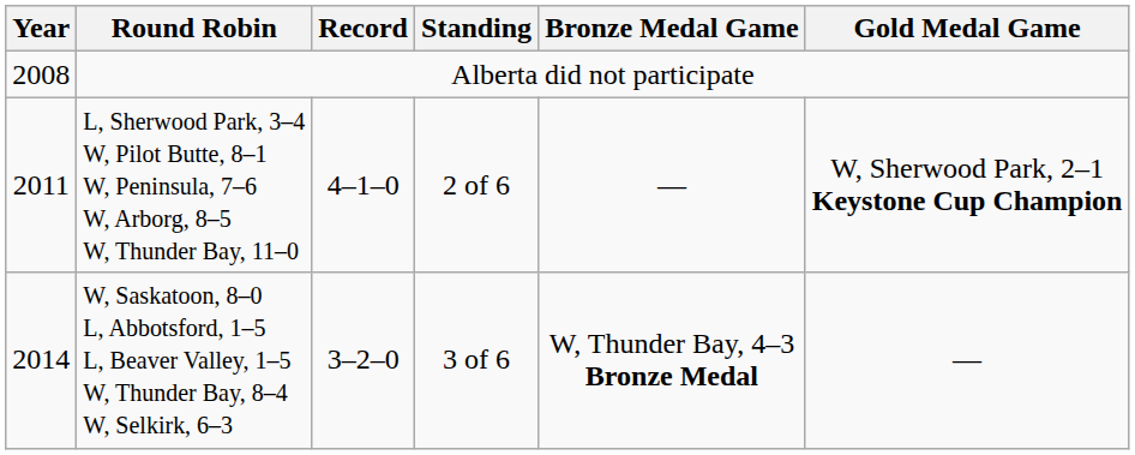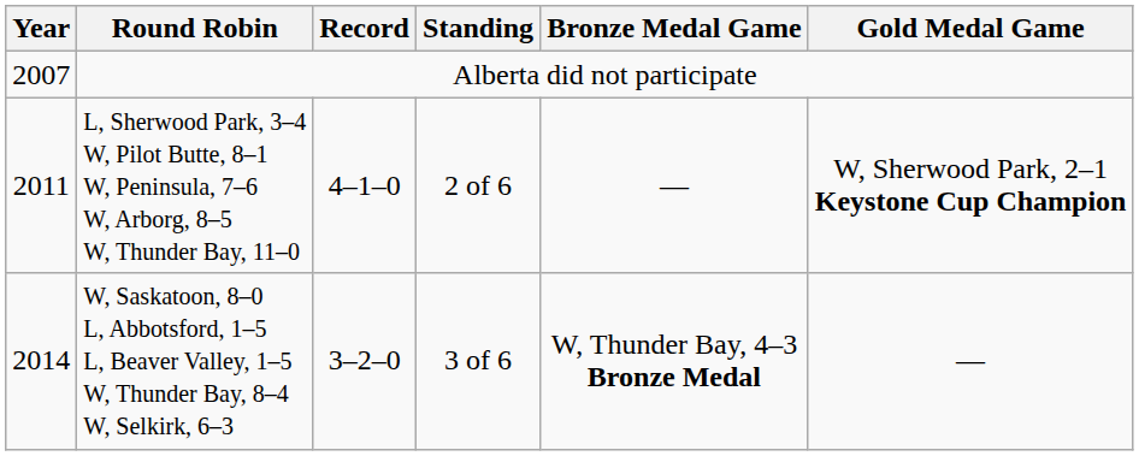Alberta did not participate | Year: 2008 -> 2007
